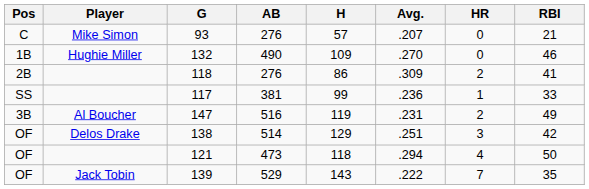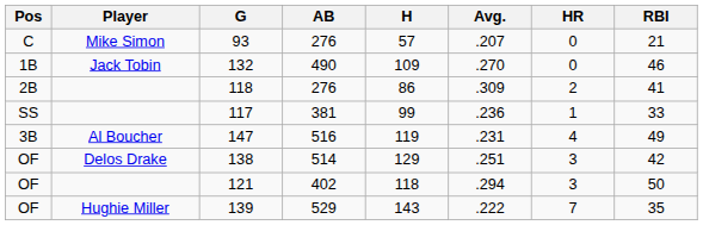132 | Player: Hughie Miller -> Jack Tobin
147 | HR: 2 -> 4
121 | AB: 473 -> 402
121 | HR: 4 -> 3
139 | Player: Jack Tobin -> Hughie Miller
